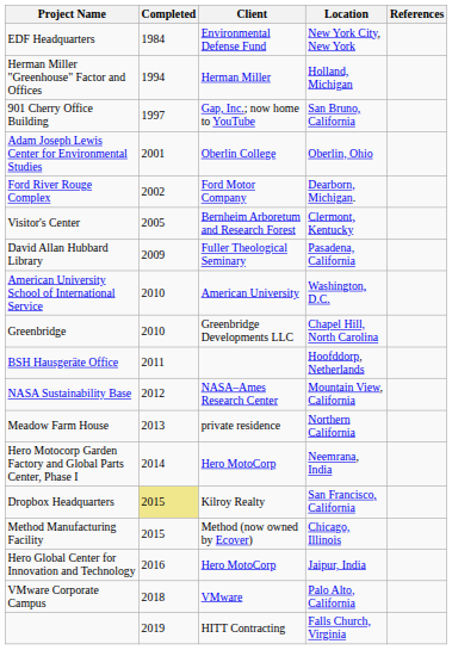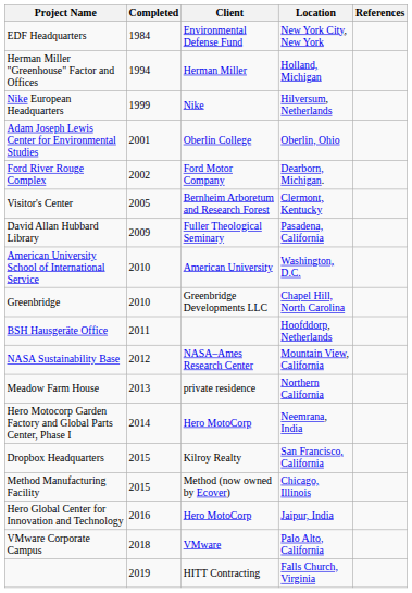- row: 901 Cherry Office Building | 1997 | Gap, Inc.; now home to YouTube | San Bruno, California
+ row: Nike European Headquarters | 1999 | Nike | Hilversum, Netherlands
Dropbox Headquarters | Completed: khaki background -> no background
